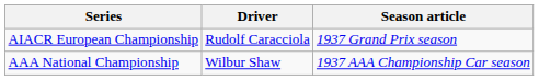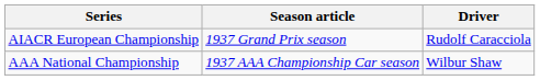columns swapped: Driver <-> Season article
